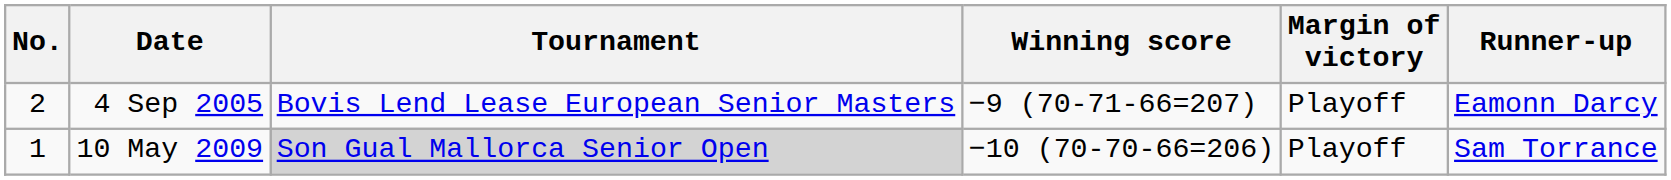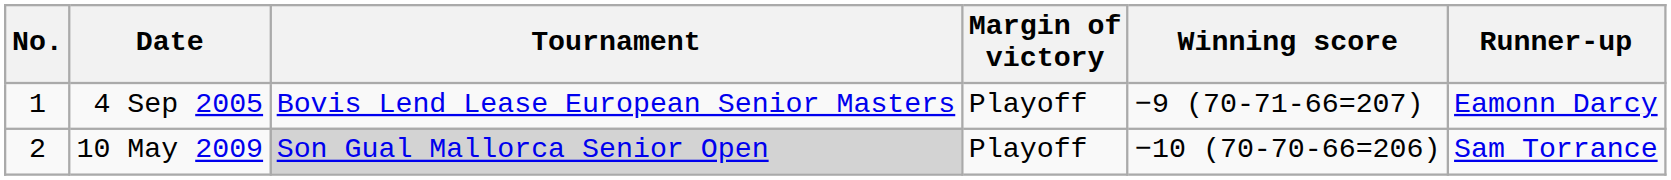columns swapped: Winning score <-> Margin of victory
4 Sep 2005 | No.: 2 -> 1
10 May 2009 | No.: 1 -> 2
